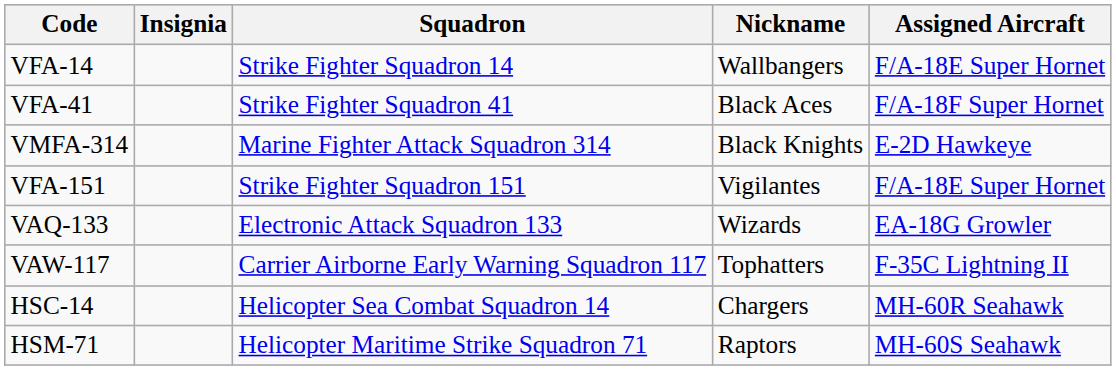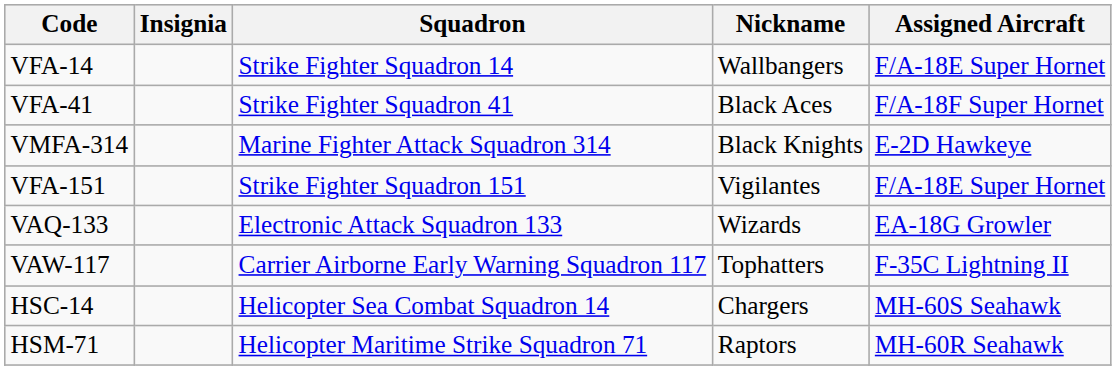HSC-14 | Assigned Aircraft: MH-60R Seahawk -> MH-60S Seahawk
HSM-71 | Assigned Aircraft: MH-60S Seahawk -> MH-60R Seahawk
